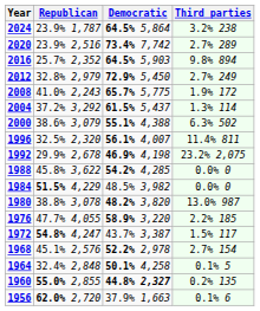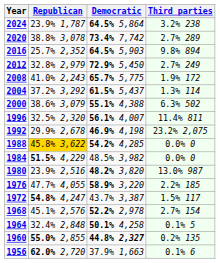2020 | Republican: 23.9% 2,516 -> 38.8% 3,078
1988 | Republican: no background -> gold background
1980 | Republican: 38.8% 3,078 -> 23.9% 2,516
